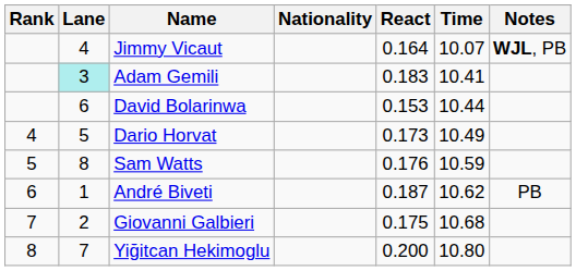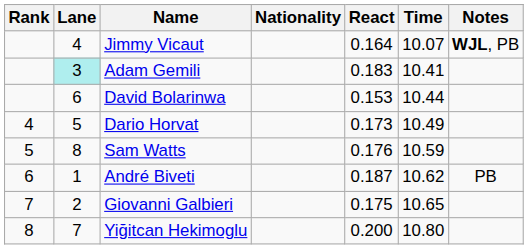Giovanni Galbieri | Time: 10.68 -> 10.65
